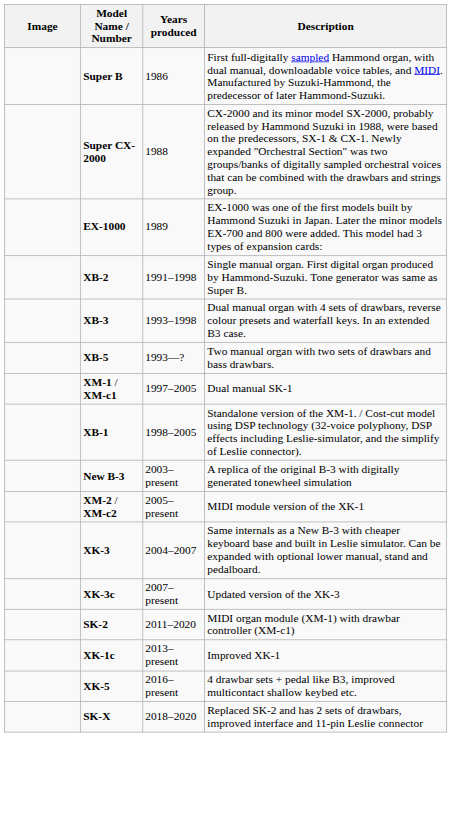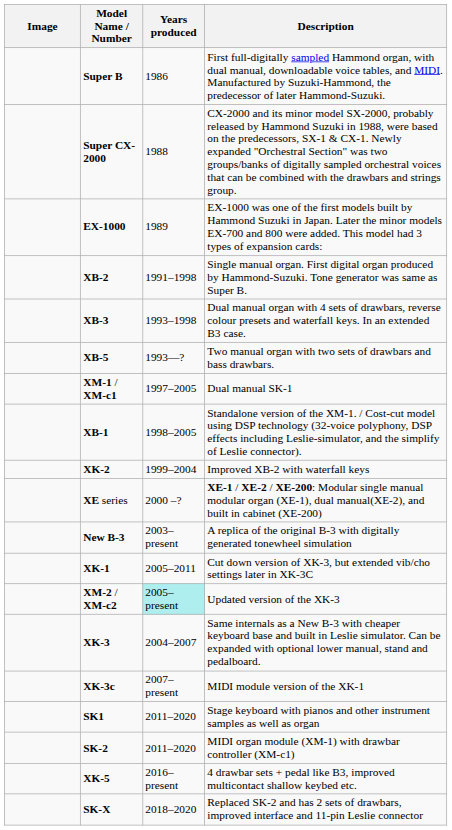+ row: XK-2 | 1999–2004 | Improved XB-2 with waterfall keys
+ row: XE series | 2000 –? | XE-1 / XE-2 / XE-200: Modular single manual modular organ (XE-1), dual manual(XE-2), and built in cabinet (XE-200)
+ row: XK-1 | 2005–2011 | Cut down version of XK-3, but extended vib/cho settings later in XK-3C
XM-2 / XM-c2 | Years produced: no background -> paleturquoise background
XM-2 / XM-c2 | Description: MIDI module version of the XK-1 -> Updated version of the XK-3
XK-3c | Description: Updated version of the XK-3 -> MIDI module version of the XK-1
+ row: SK1 | 2011–2020 | Stage keyboard with pianos and other instrument samples as well as organ
- row: XK-1c | 2013–present | Improved XK-1
